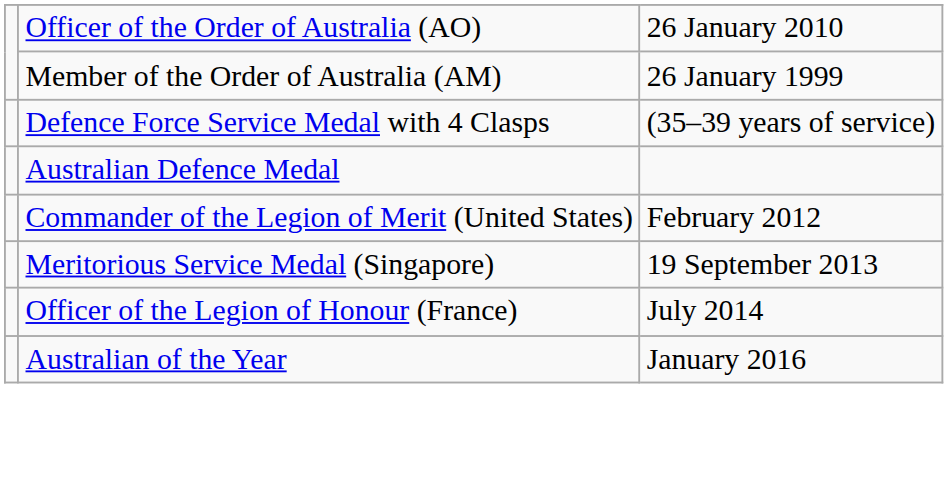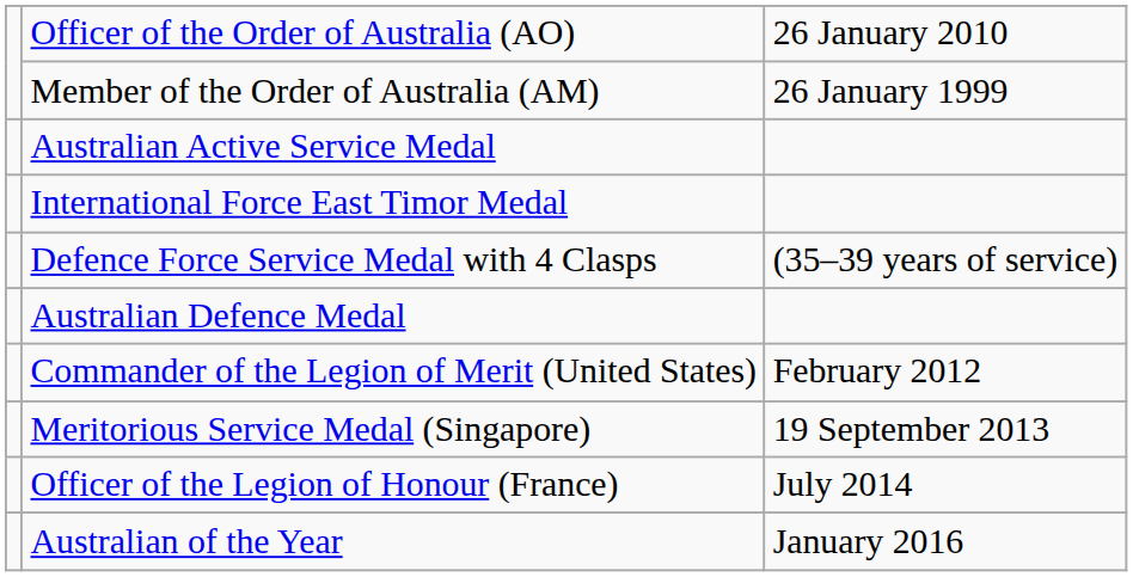+ row: Australian Active Service Medal
+ row: International Force East Timor Medal
